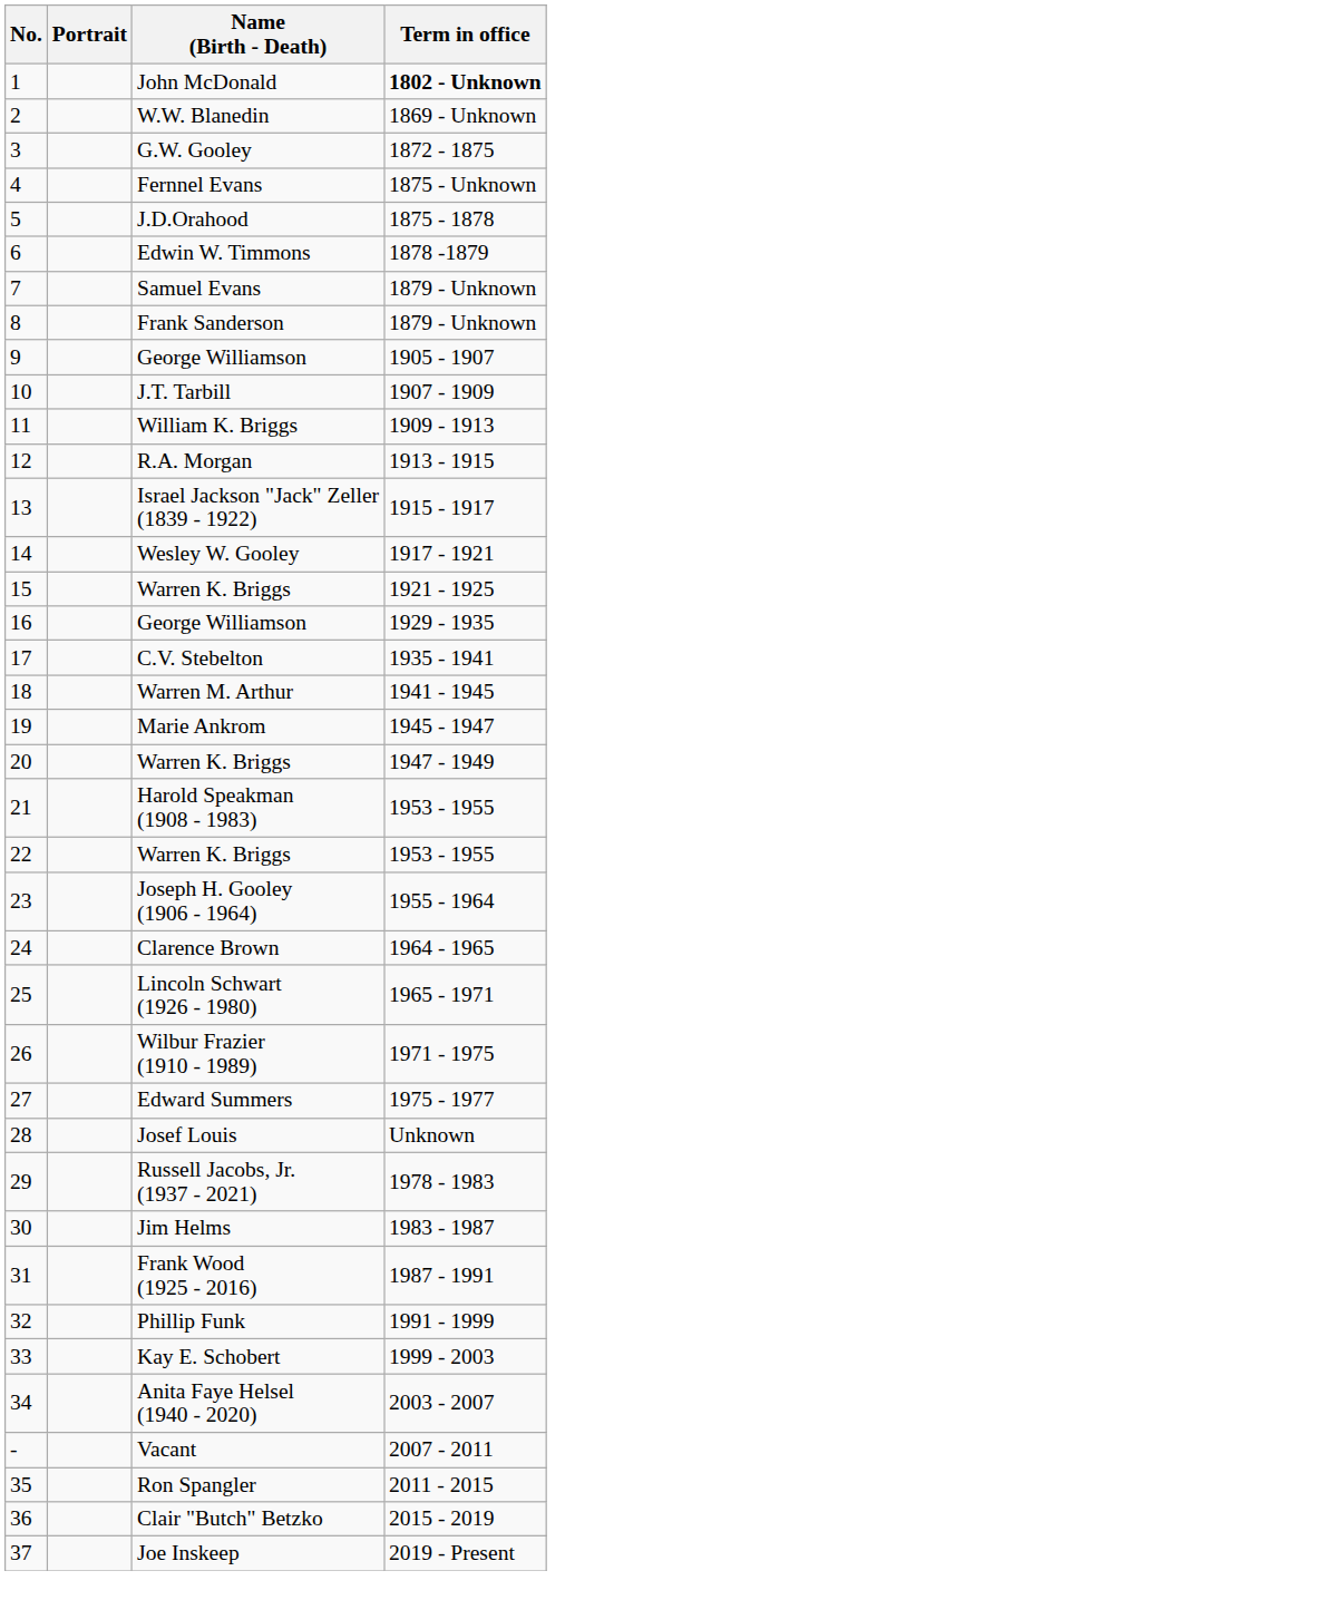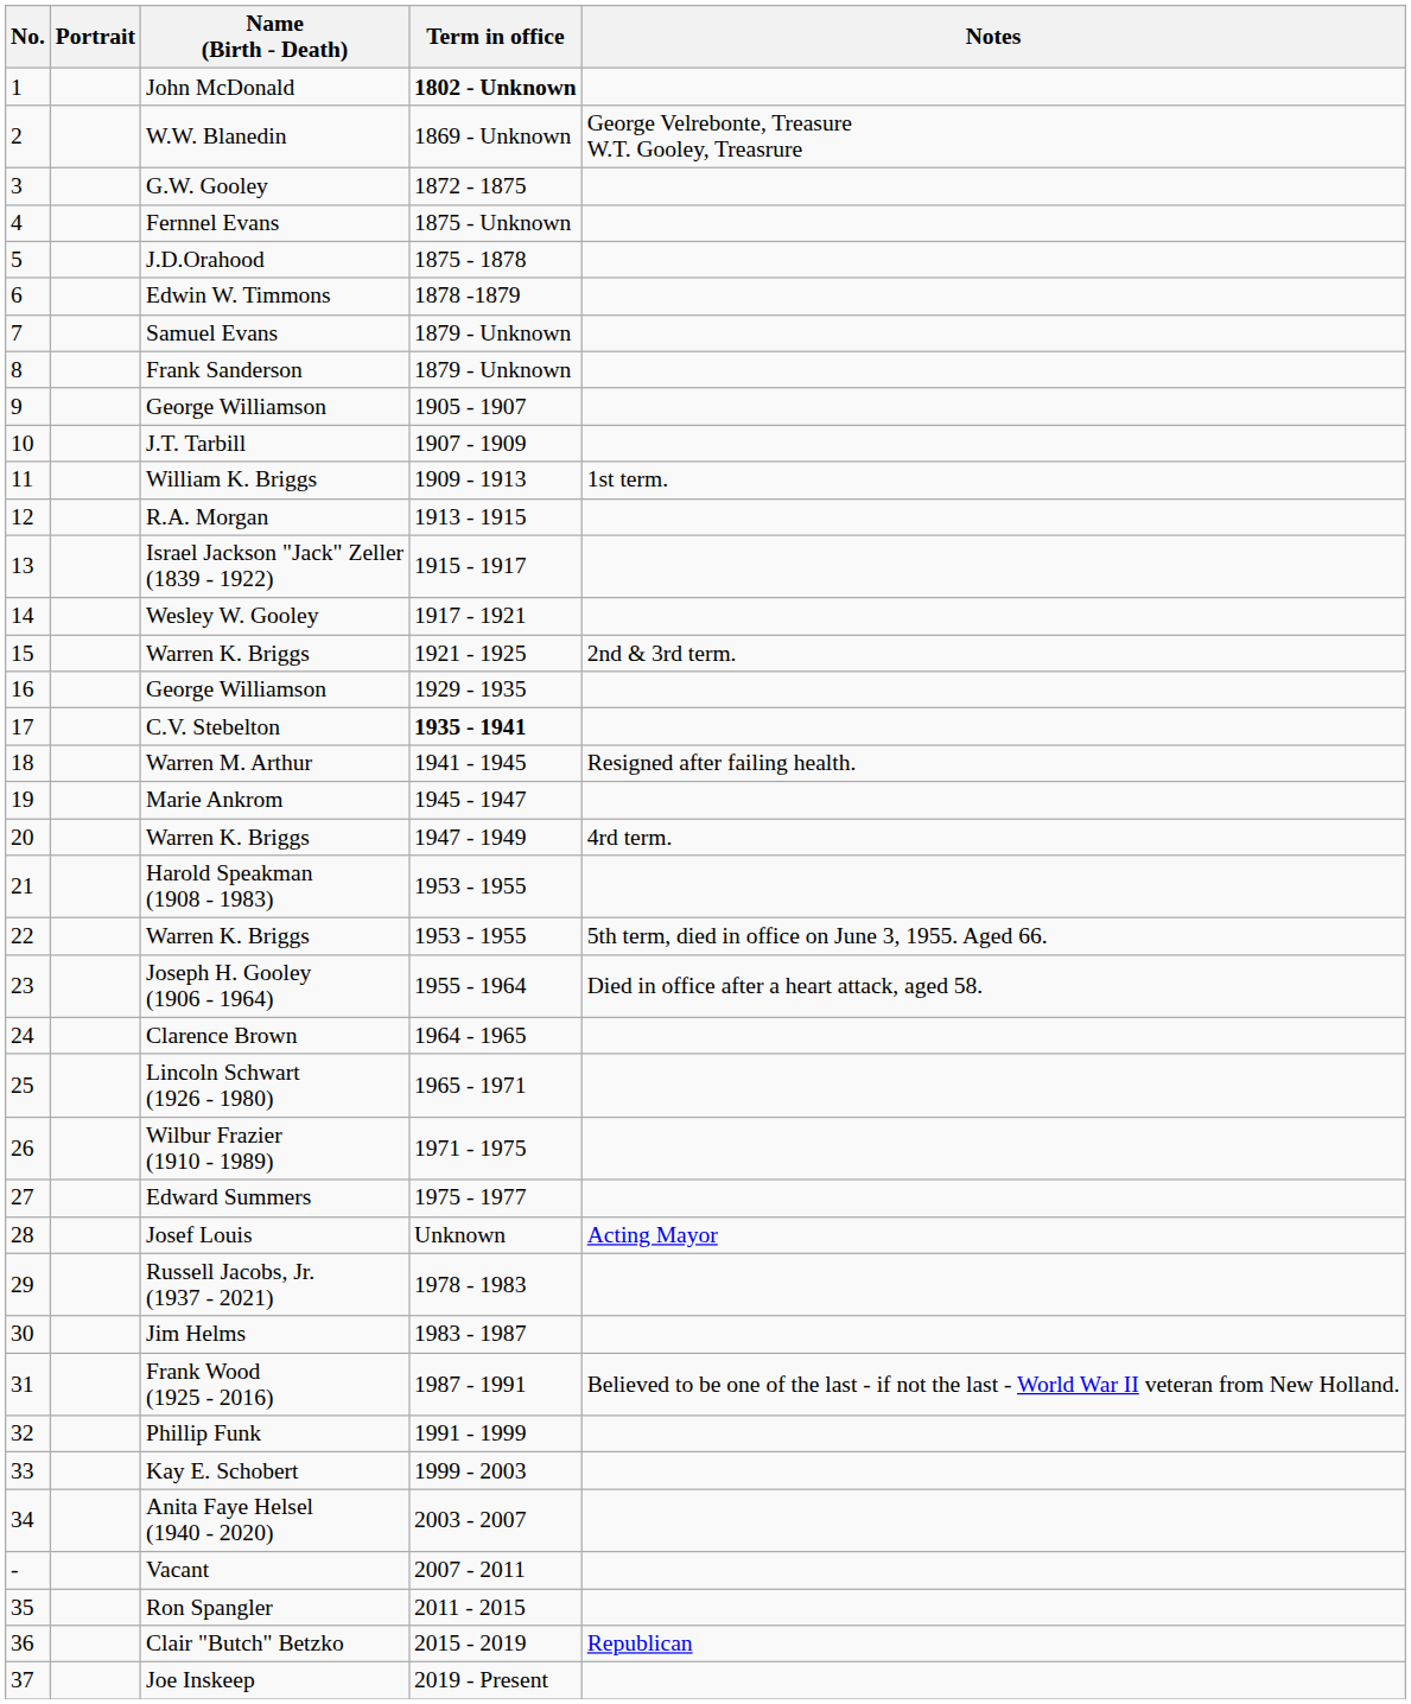+ column: Notes | George Velrebonte, Treasure W.T. Gooley, Treasrure | 1st term. | 2nd & 3rd term. | Resigned after failing health. | 4rd term. | 5th term, died in office on June 3, 1955. Aged 66. | Died in office after a heart attack, aged 58. | Acting Mayor | Believed to be one of the last - if not the last - World War II veteran from New Holland. | Republican
C.V. Stebelton | Term in office: normal -> bold
